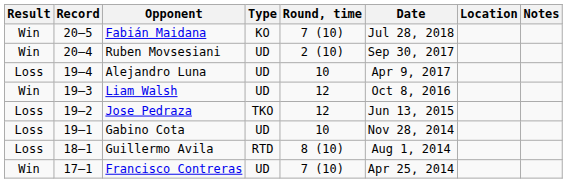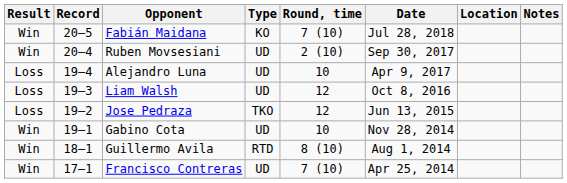Liam Walsh | Result: Win -> Loss
Gabino Cota | Result: Loss -> Win
Guillermo Avila | Result: Loss -> Win
